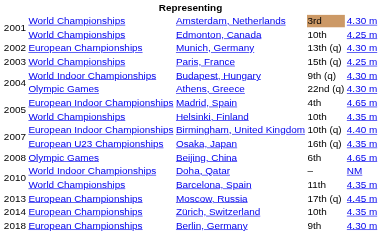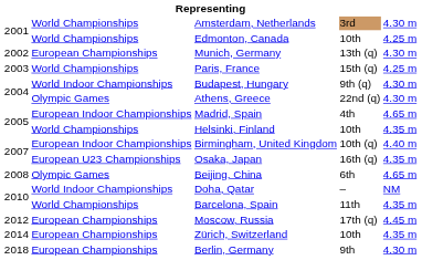Moscow, Russia | column 1: 2013 -> 2012
